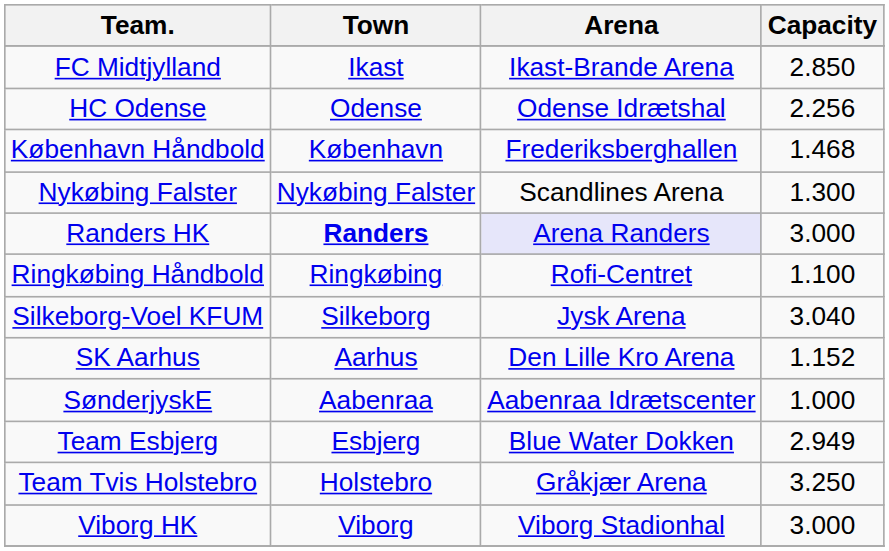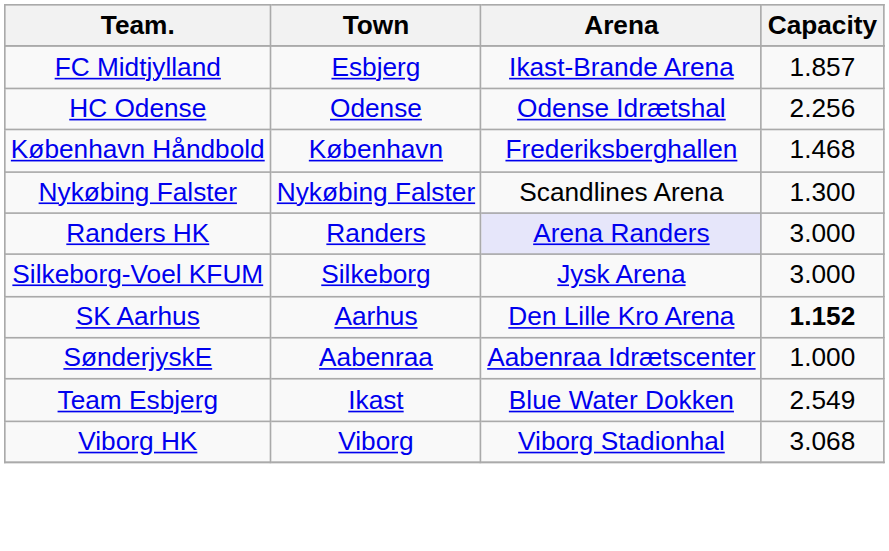FC Midtjylland | Town: Ikast -> Esbjerg
FC Midtjylland | Capacity: 2.850 -> 1.857
Randers HK | Town: bold -> normal
- row: Ringkøbing Håndbold | Ringkøbing | Rofi-Centret | 1.100
Silkeborg-Voel KFUM | Capacity: 3.040 -> 3.000
SK Aarhus | Capacity: normal -> bold
Team Esbjerg | Town: Esbjerg -> Ikast
Team Esbjerg | Capacity: 2.949 -> 2.549
- row: Team Tvis Holstebro | Holstebro | Gråkjær Arena | 3.250
Viborg HK | Capacity: 3.000 -> 3.068
